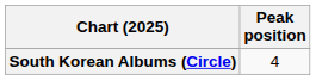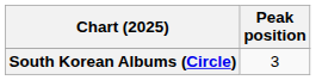South Korean Albums (Circle) | Peak position: 4 -> 3
